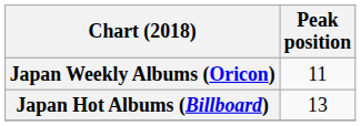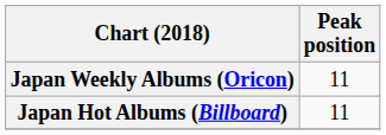Japan Hot Albums (Billboard) | Peak position: 13 -> 11
